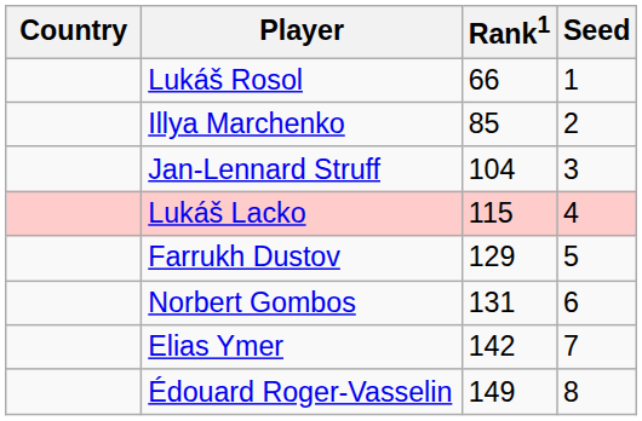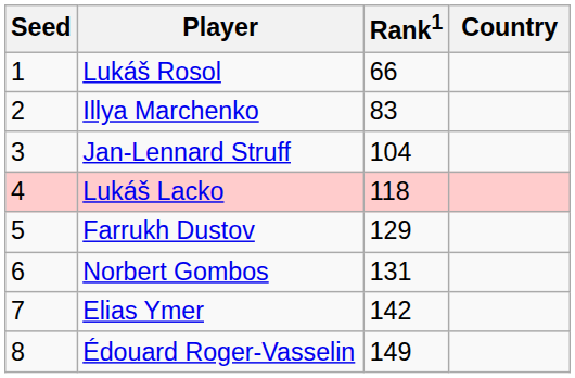columns swapped: Country <-> Seed
Illya Marchenko | Rank1: 85 -> 83
Lukáš Lacko | Rank1: 115 -> 118
